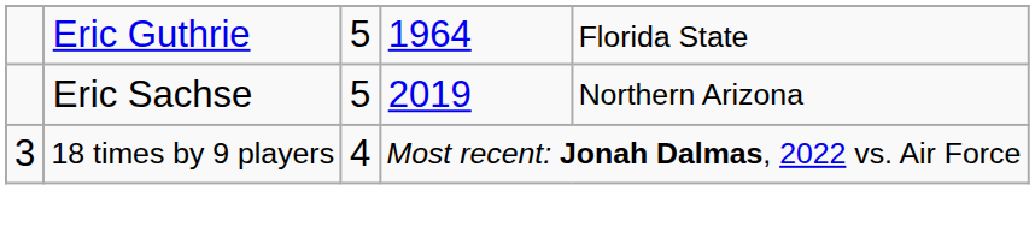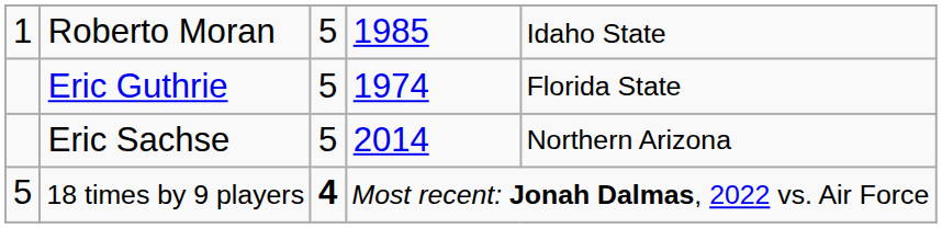+ row: 1 | Roberto Moran | 5 | 1985 | Idaho State
Eric Guthrie | column 4: 1964 -> 1974
Eric Sachse | column 4: 2019 -> 2014
18 times by 9 players | column 1: 3 -> 5
18 times by 9 players | column 3: normal -> bold
